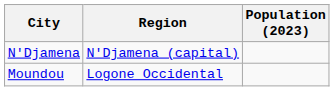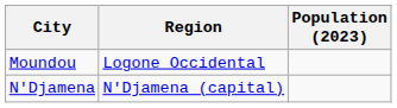rows swapped: N'Djamena <-> Moundou
